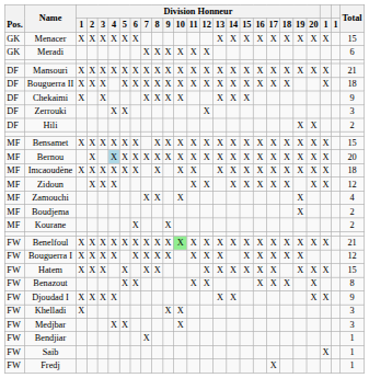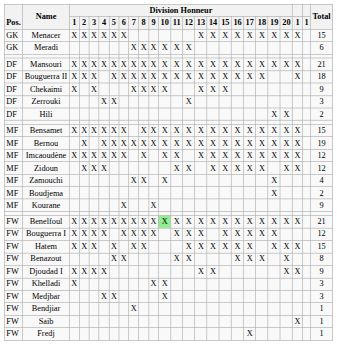Bernou | Division Honneur / 4: lightblue background -> no background
Bernou | Total: 20 -> 19
Imcaoudène | Total: 18 -> 12
Kourane | Total: 2 -> 9
